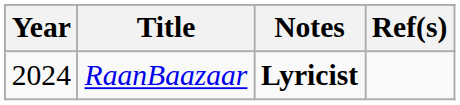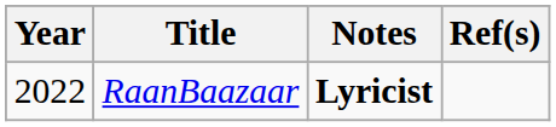RaanBaazaar | Year: 2024 -> 2022
